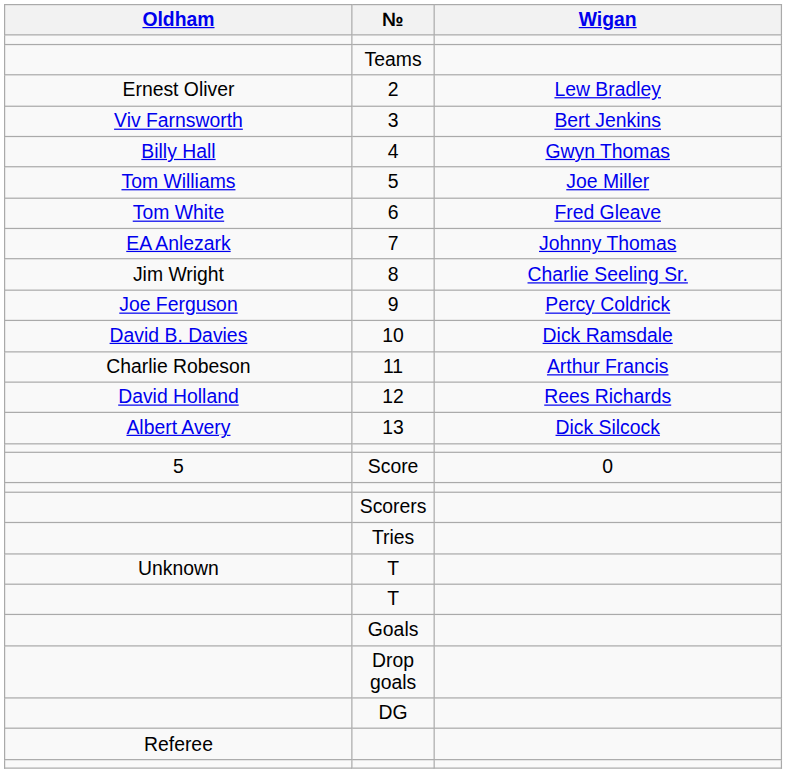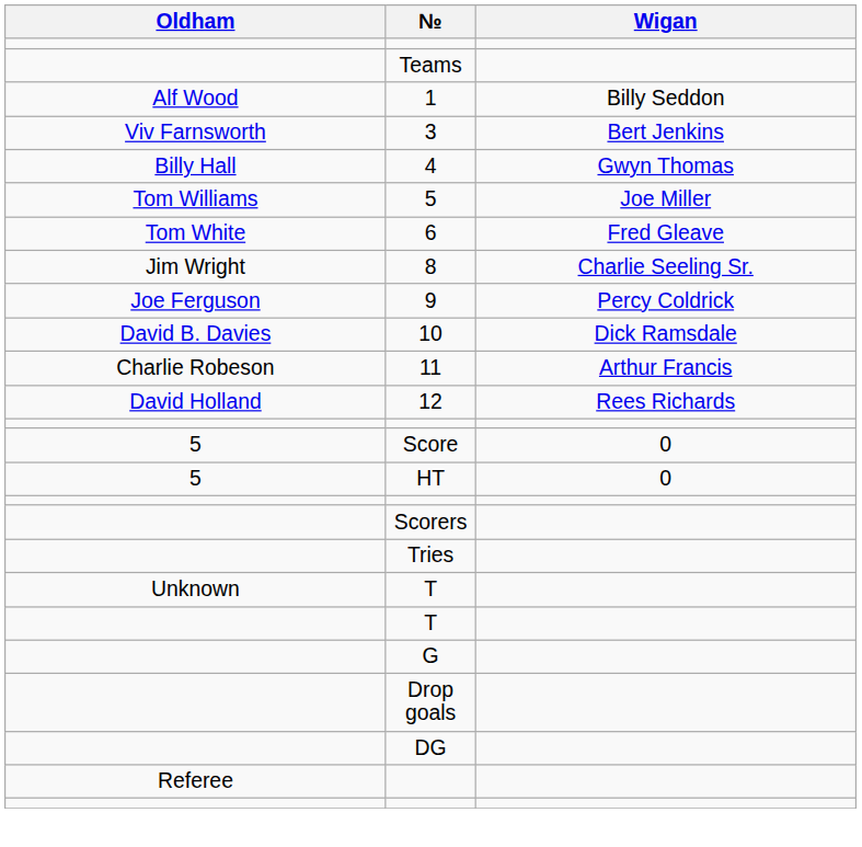+ row: Alf Wood | 1 | Billy Seddon
- row: Ernest Oliver | 2 | Lew Bradley
- row: EA Anlezark | 7 | Johnny Thomas
- row: Albert Avery | 13 | Dick Silcock
+ row: 5 | HT | 0
- row: Goals
+ row: G
